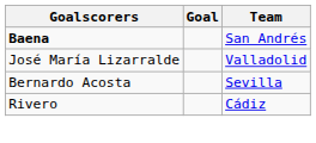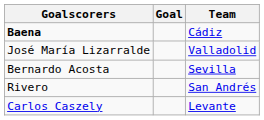Baena | Team: San Andrés -> Cádiz
Rivero | Team: Cádiz -> San Andrés
+ row: Carlos Caszely | Levante
